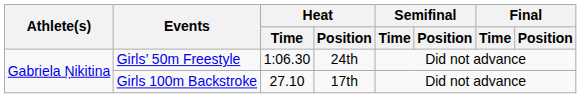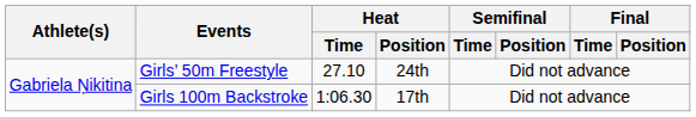Girls’ 50m Freestyle | Heat / Time: 1:06.30 -> 27.10
Girls 100m Backstroke | Heat / Time: 27.10 -> 1:06.30
